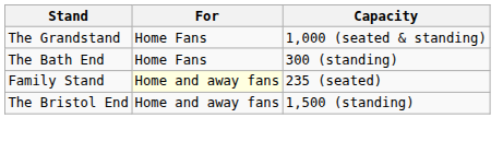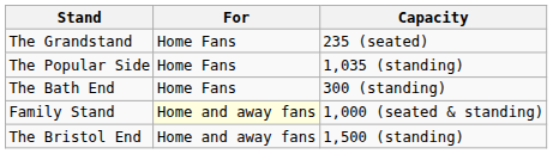The Grandstand | Capacity: 1,000 (seated & standing) -> 235 (seated)
+ row: The Popular Side | Home Fans | 1,035 (standing)
Family Stand | Capacity: 235 (seated) -> 1,000 (seated & standing)
